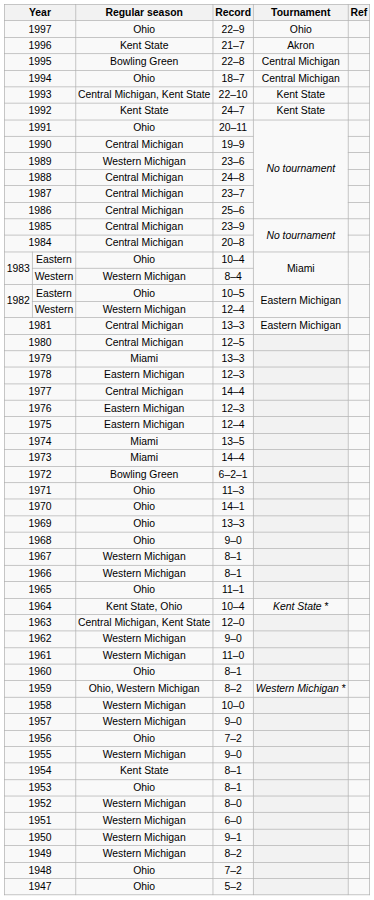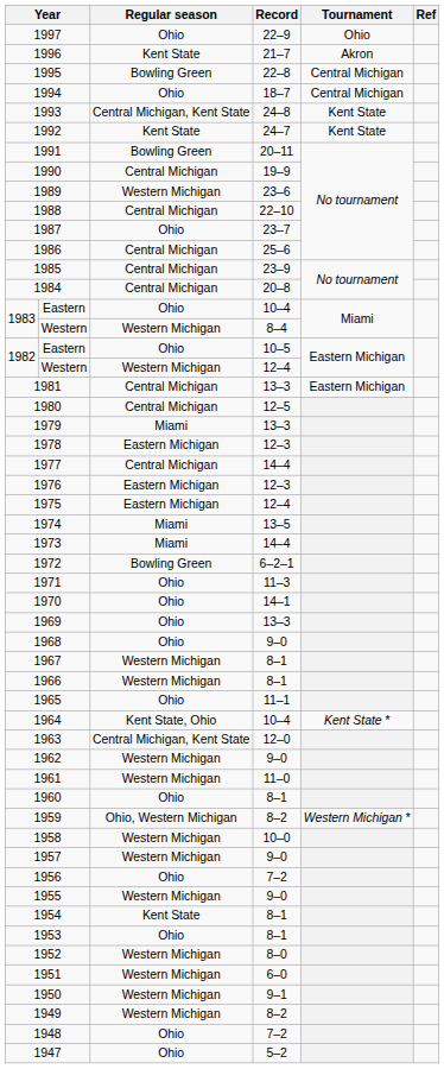1993 | Record: 22–10 -> 24–8
1991 | Regular season: Ohio -> Bowling Green
1988 | Record: 24–8 -> 22–10
1987 | Regular season: Central Michigan -> Ohio
